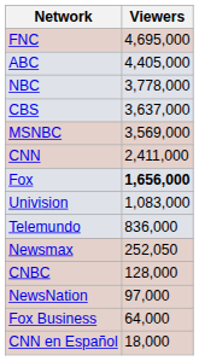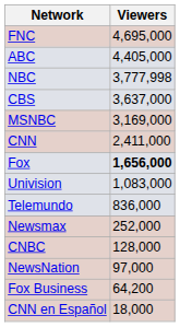NBC | Viewers: 3,778,000 -> 3,777,998
MSNBC | Viewers: 3,569,000 -> 3,169,000
Newsmax | Viewers: 252,050 -> 252,000
Fox Business | Viewers: 64,000 -> 64,200
